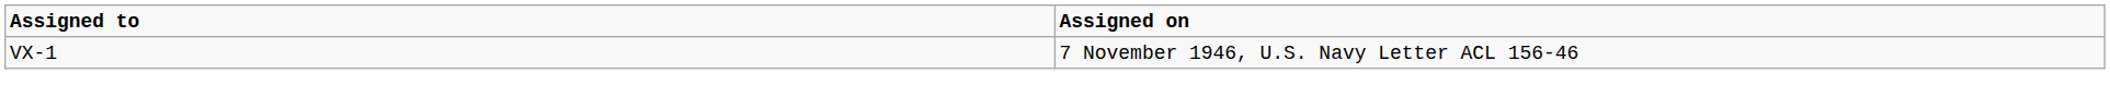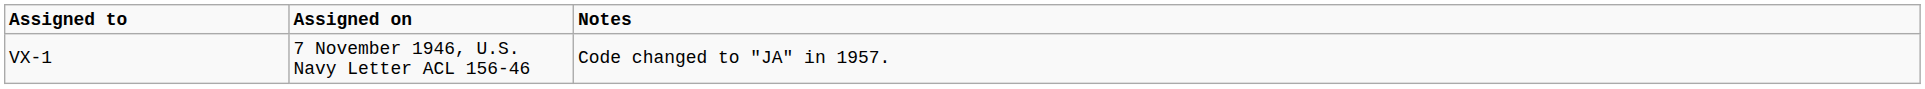+ column: Notes | Code changed to "JA" in 1957.
